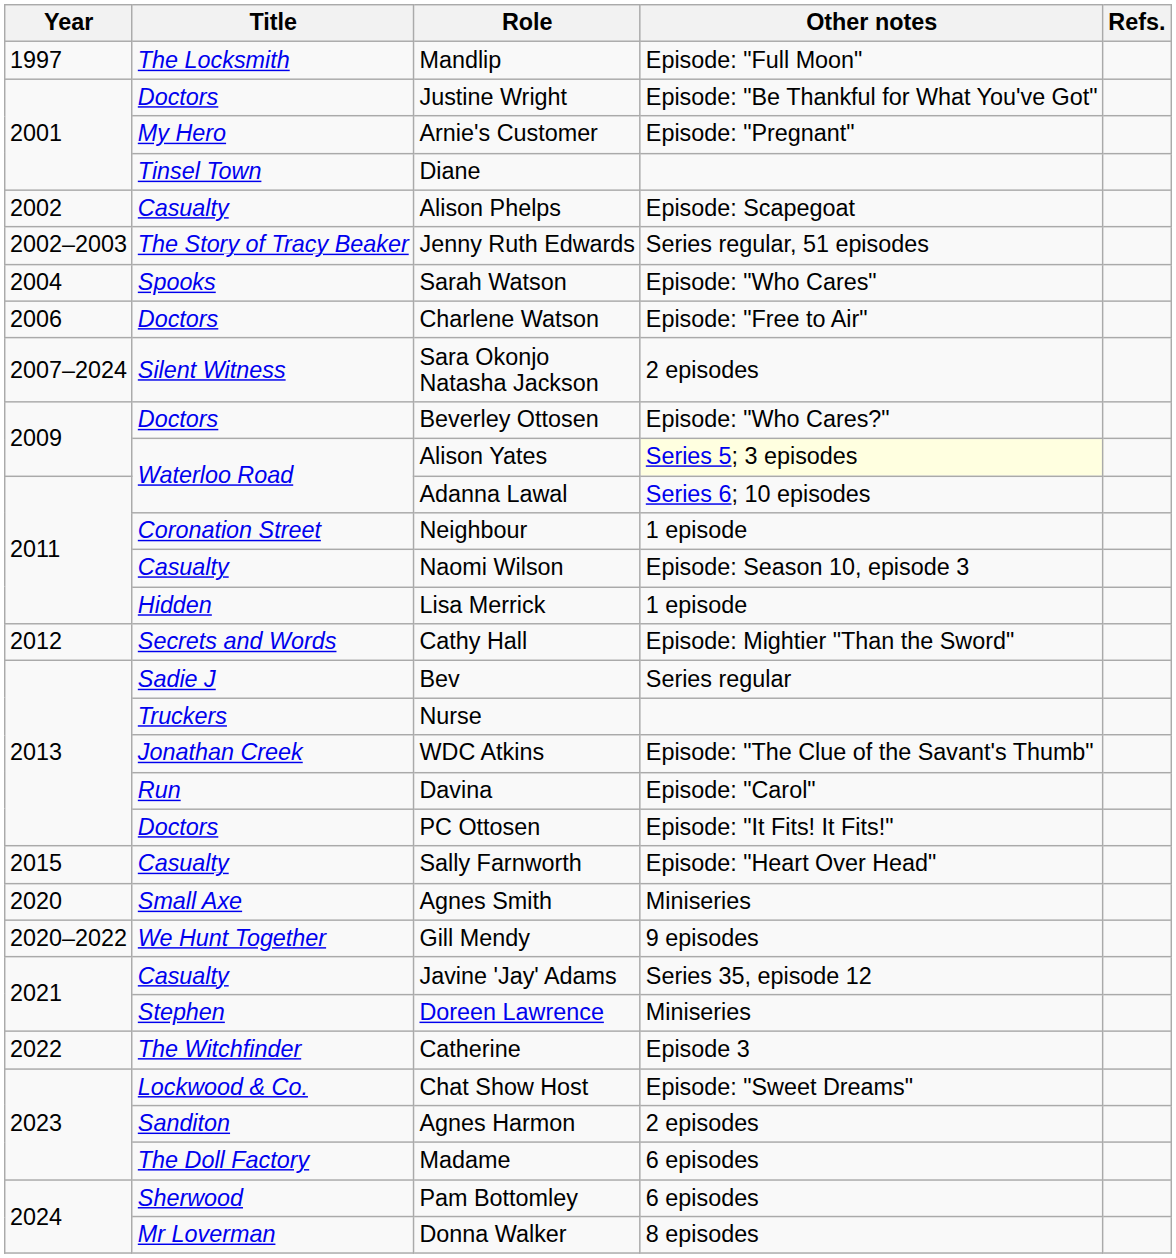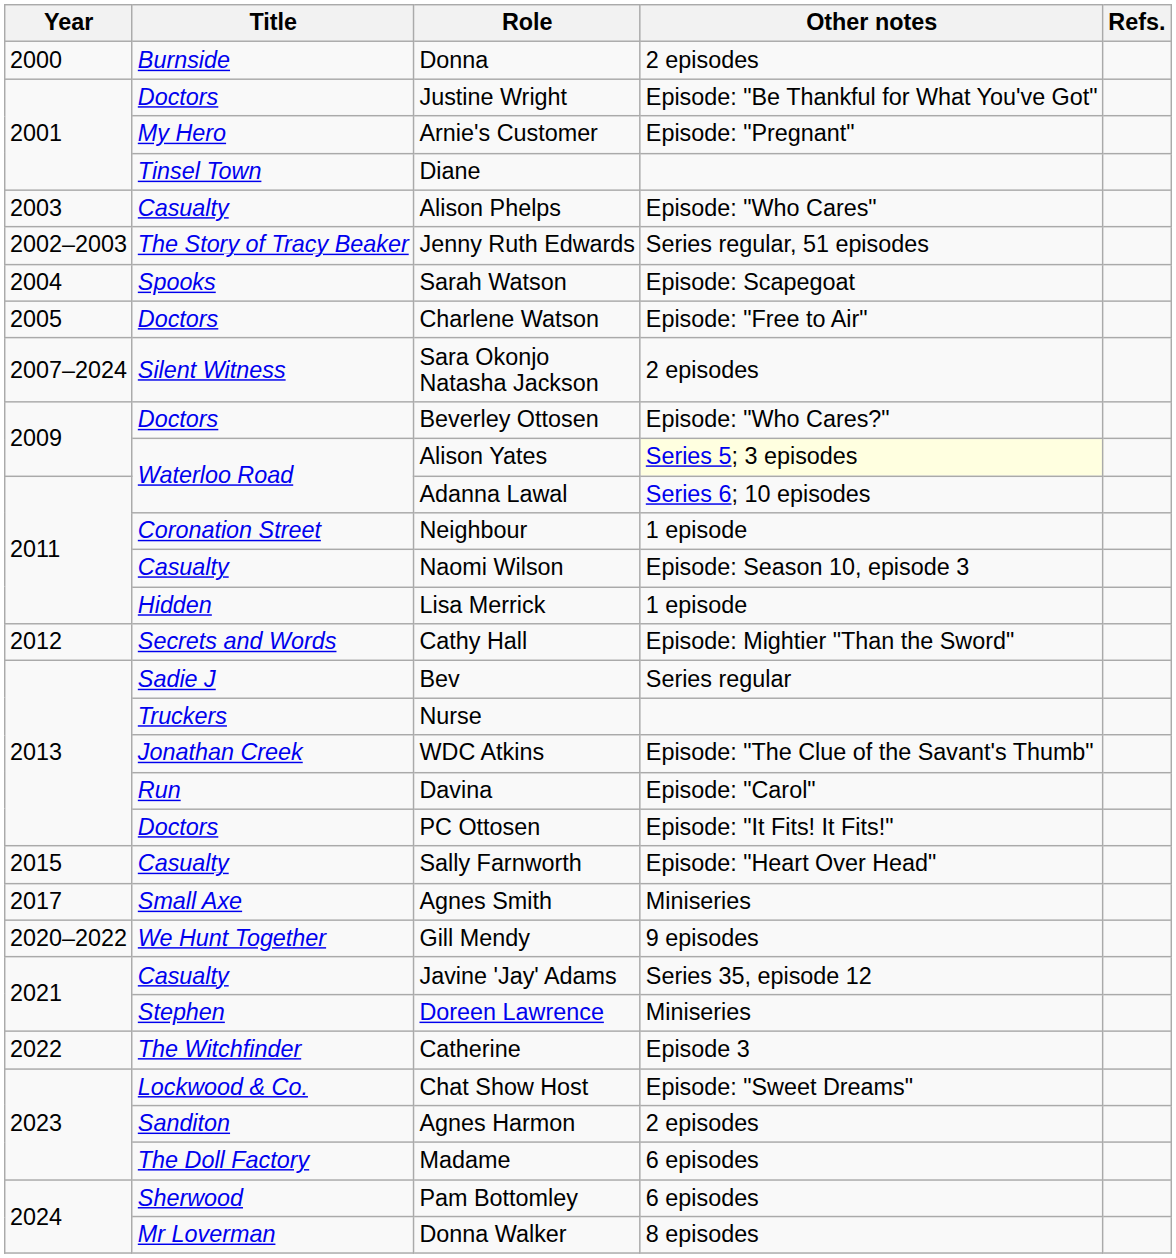- row: 1997 | The Locksmith | Mandlip | Episode: "Full Moon"
+ row: 2000 | Burnside | Donna | 2 episodes
Alison Phelps | Year: 2002 -> 2003
Alison Phelps | Other notes: Episode: Scapegoat -> Episode: "Who Cares"
Sarah Watson | Other notes: Episode: "Who Cares" -> Episode: Scapegoat
Charlene Watson | Year: 2006 -> 2005
Agnes Smith | Year: 2020 -> 2017
